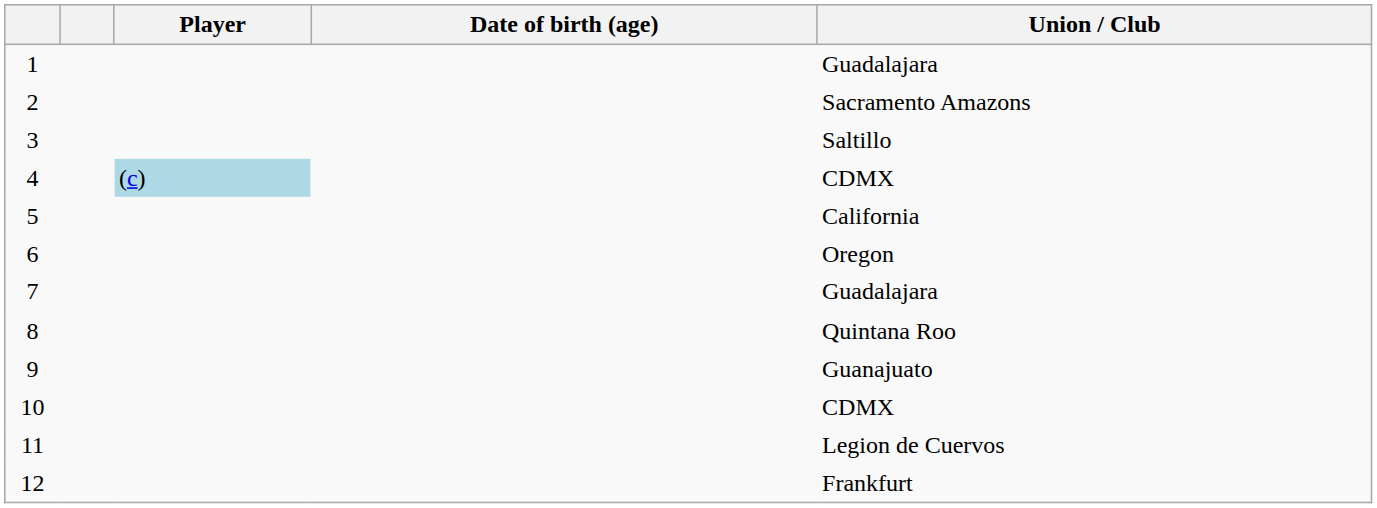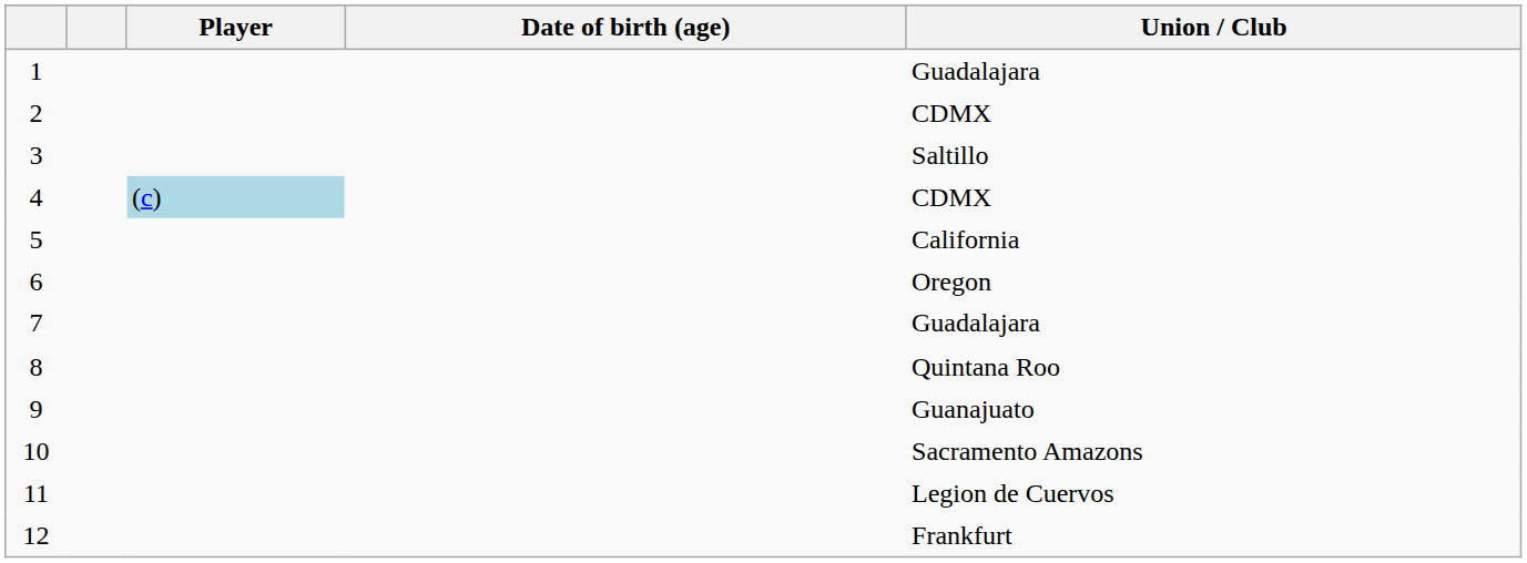2 | Union / Club: Sacramento Amazons -> CDMX
10 | Union / Club: CDMX -> Sacramento Amazons
